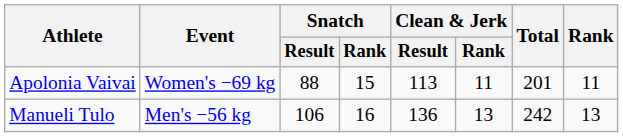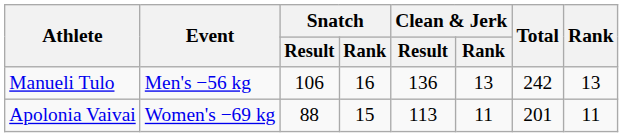rows swapped: Manueli Tulo <-> Apolonia Vaivai
